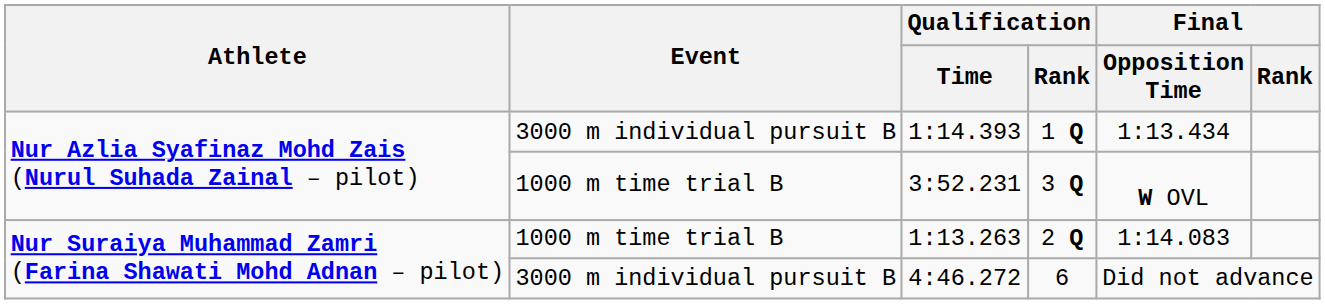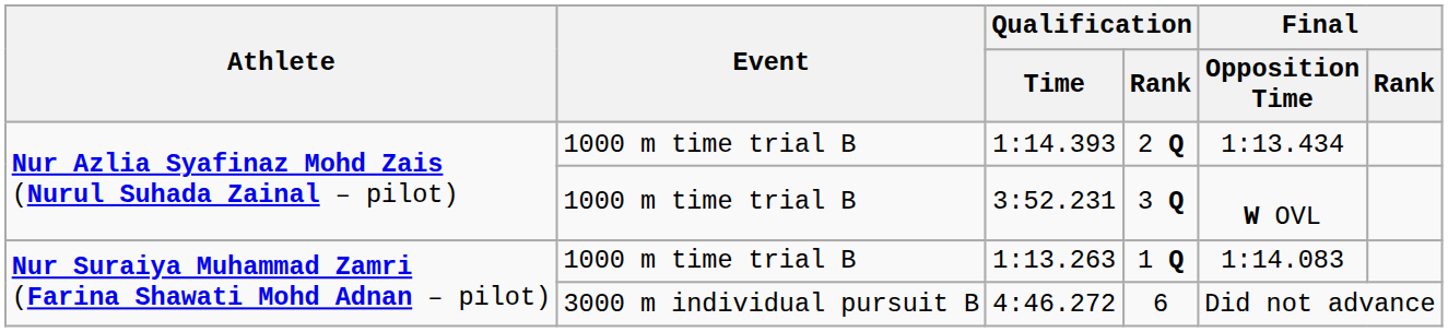1:14.393 | Event: 3000 m individual pursuit B -> 1000 m time trial B
1:14.393 | Qualification / Rank: 1 Q -> 2 Q
1:13.263 | Qualification / Rank: 2 Q -> 1 Q
